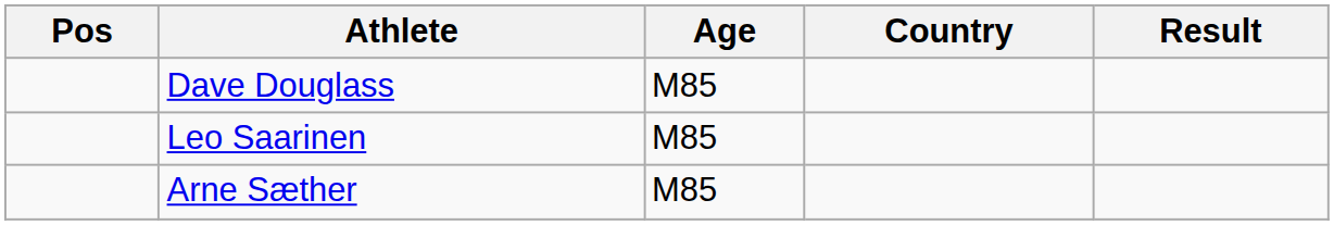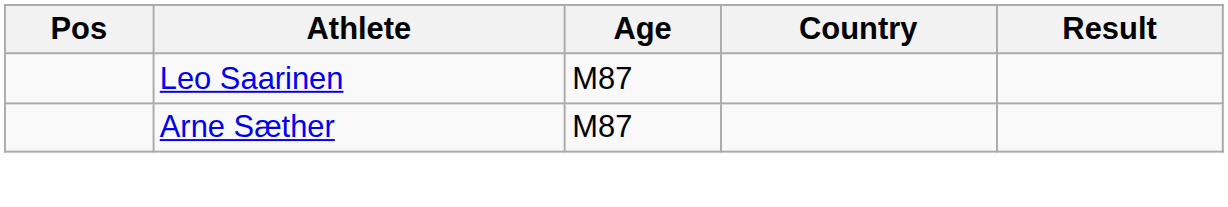- row: Dave Douglass | M85
Leo Saarinen | Age: M85 -> M87
Arne Sæther | Age: M85 -> M87
